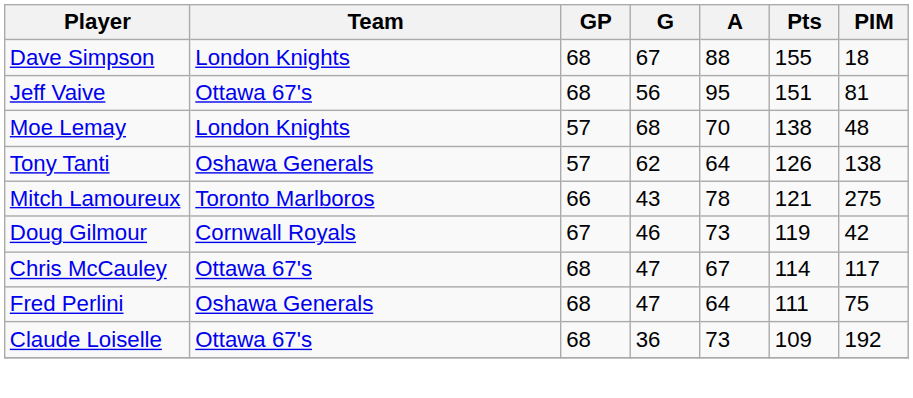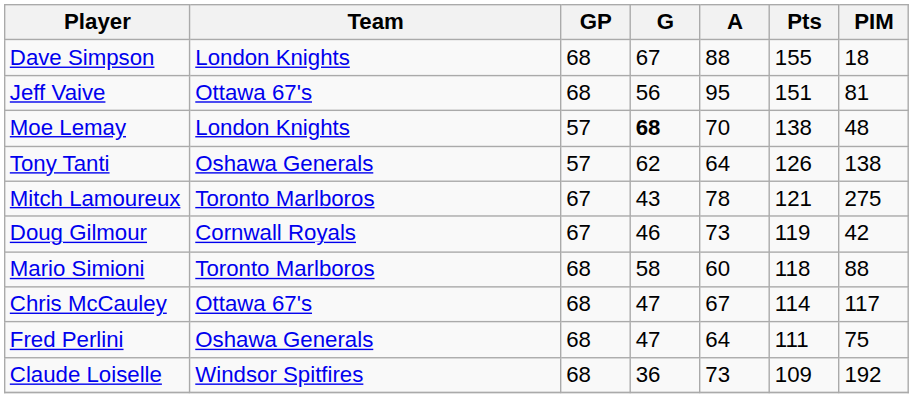Moe Lemay | G: normal -> bold
Mitch Lamoureux | GP: 66 -> 67
+ row: Mario Simioni | Toronto Marlboros | 68 | 58 | 60 | 118 | 88
Claude Loiselle | Team: Ottawa 67's -> Windsor Spitfires
